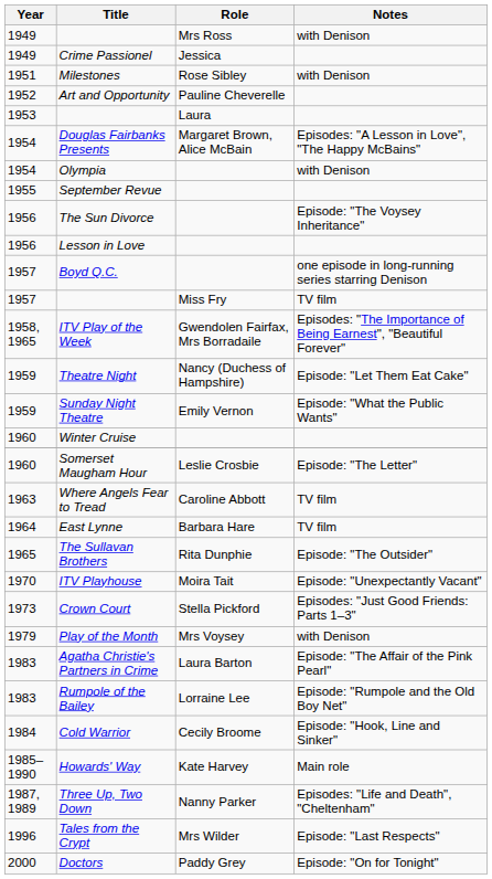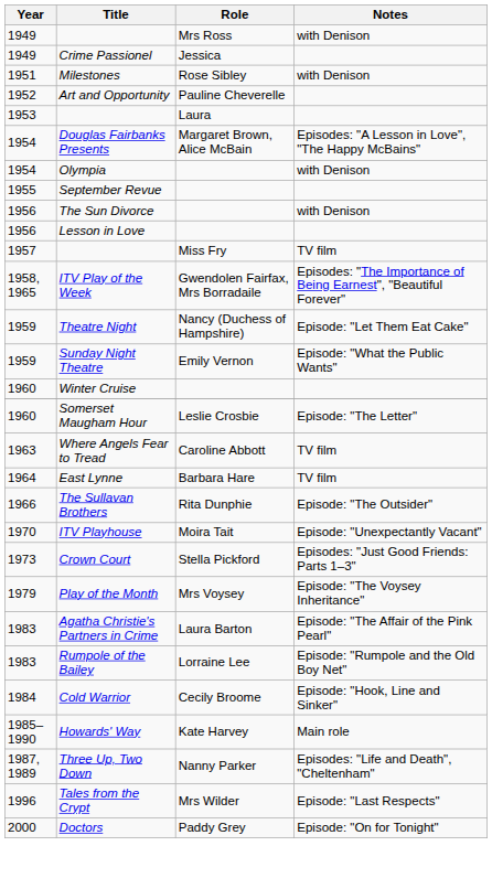The Sun Divorce | Notes: Episode: "The Voysey Inheritance" -> with Denison
- row: 1957 | Boyd Q.C. | one episode in long-running series starring Denison
The Sullavan Brothers | Year: 1965 -> 1966
Play of the Month | Notes: with Denison -> Episode: "The Voysey Inheritance"
